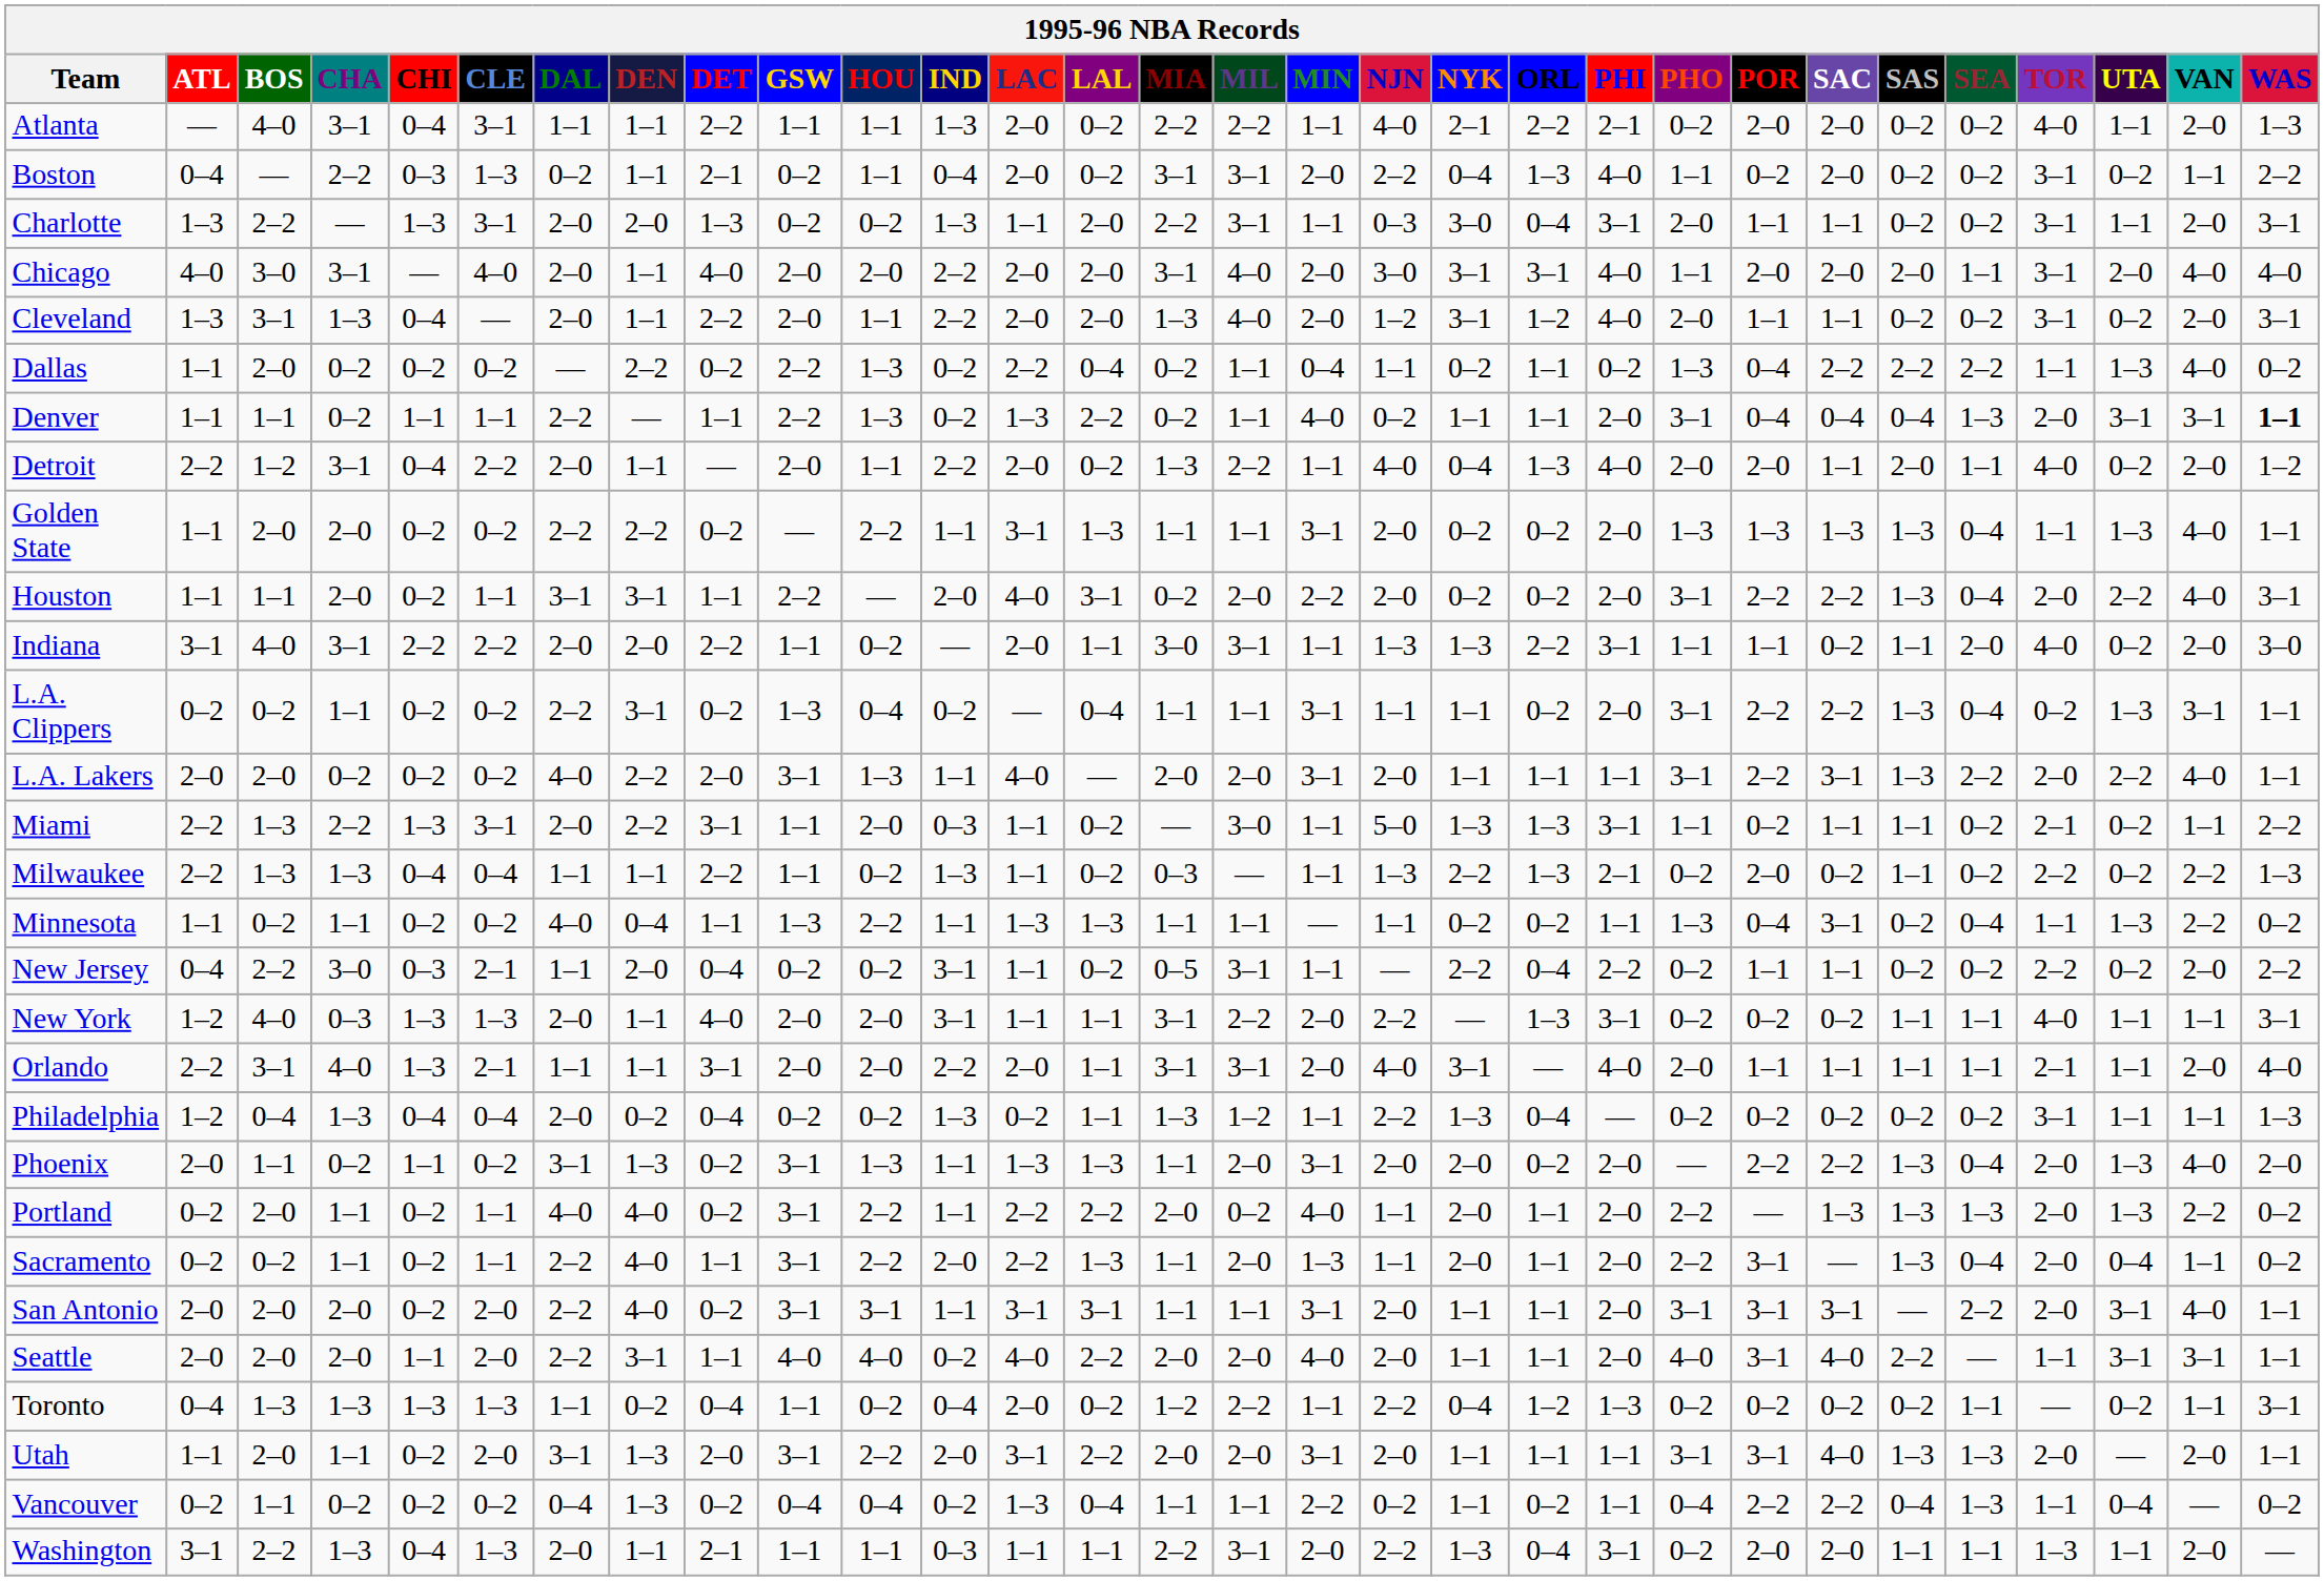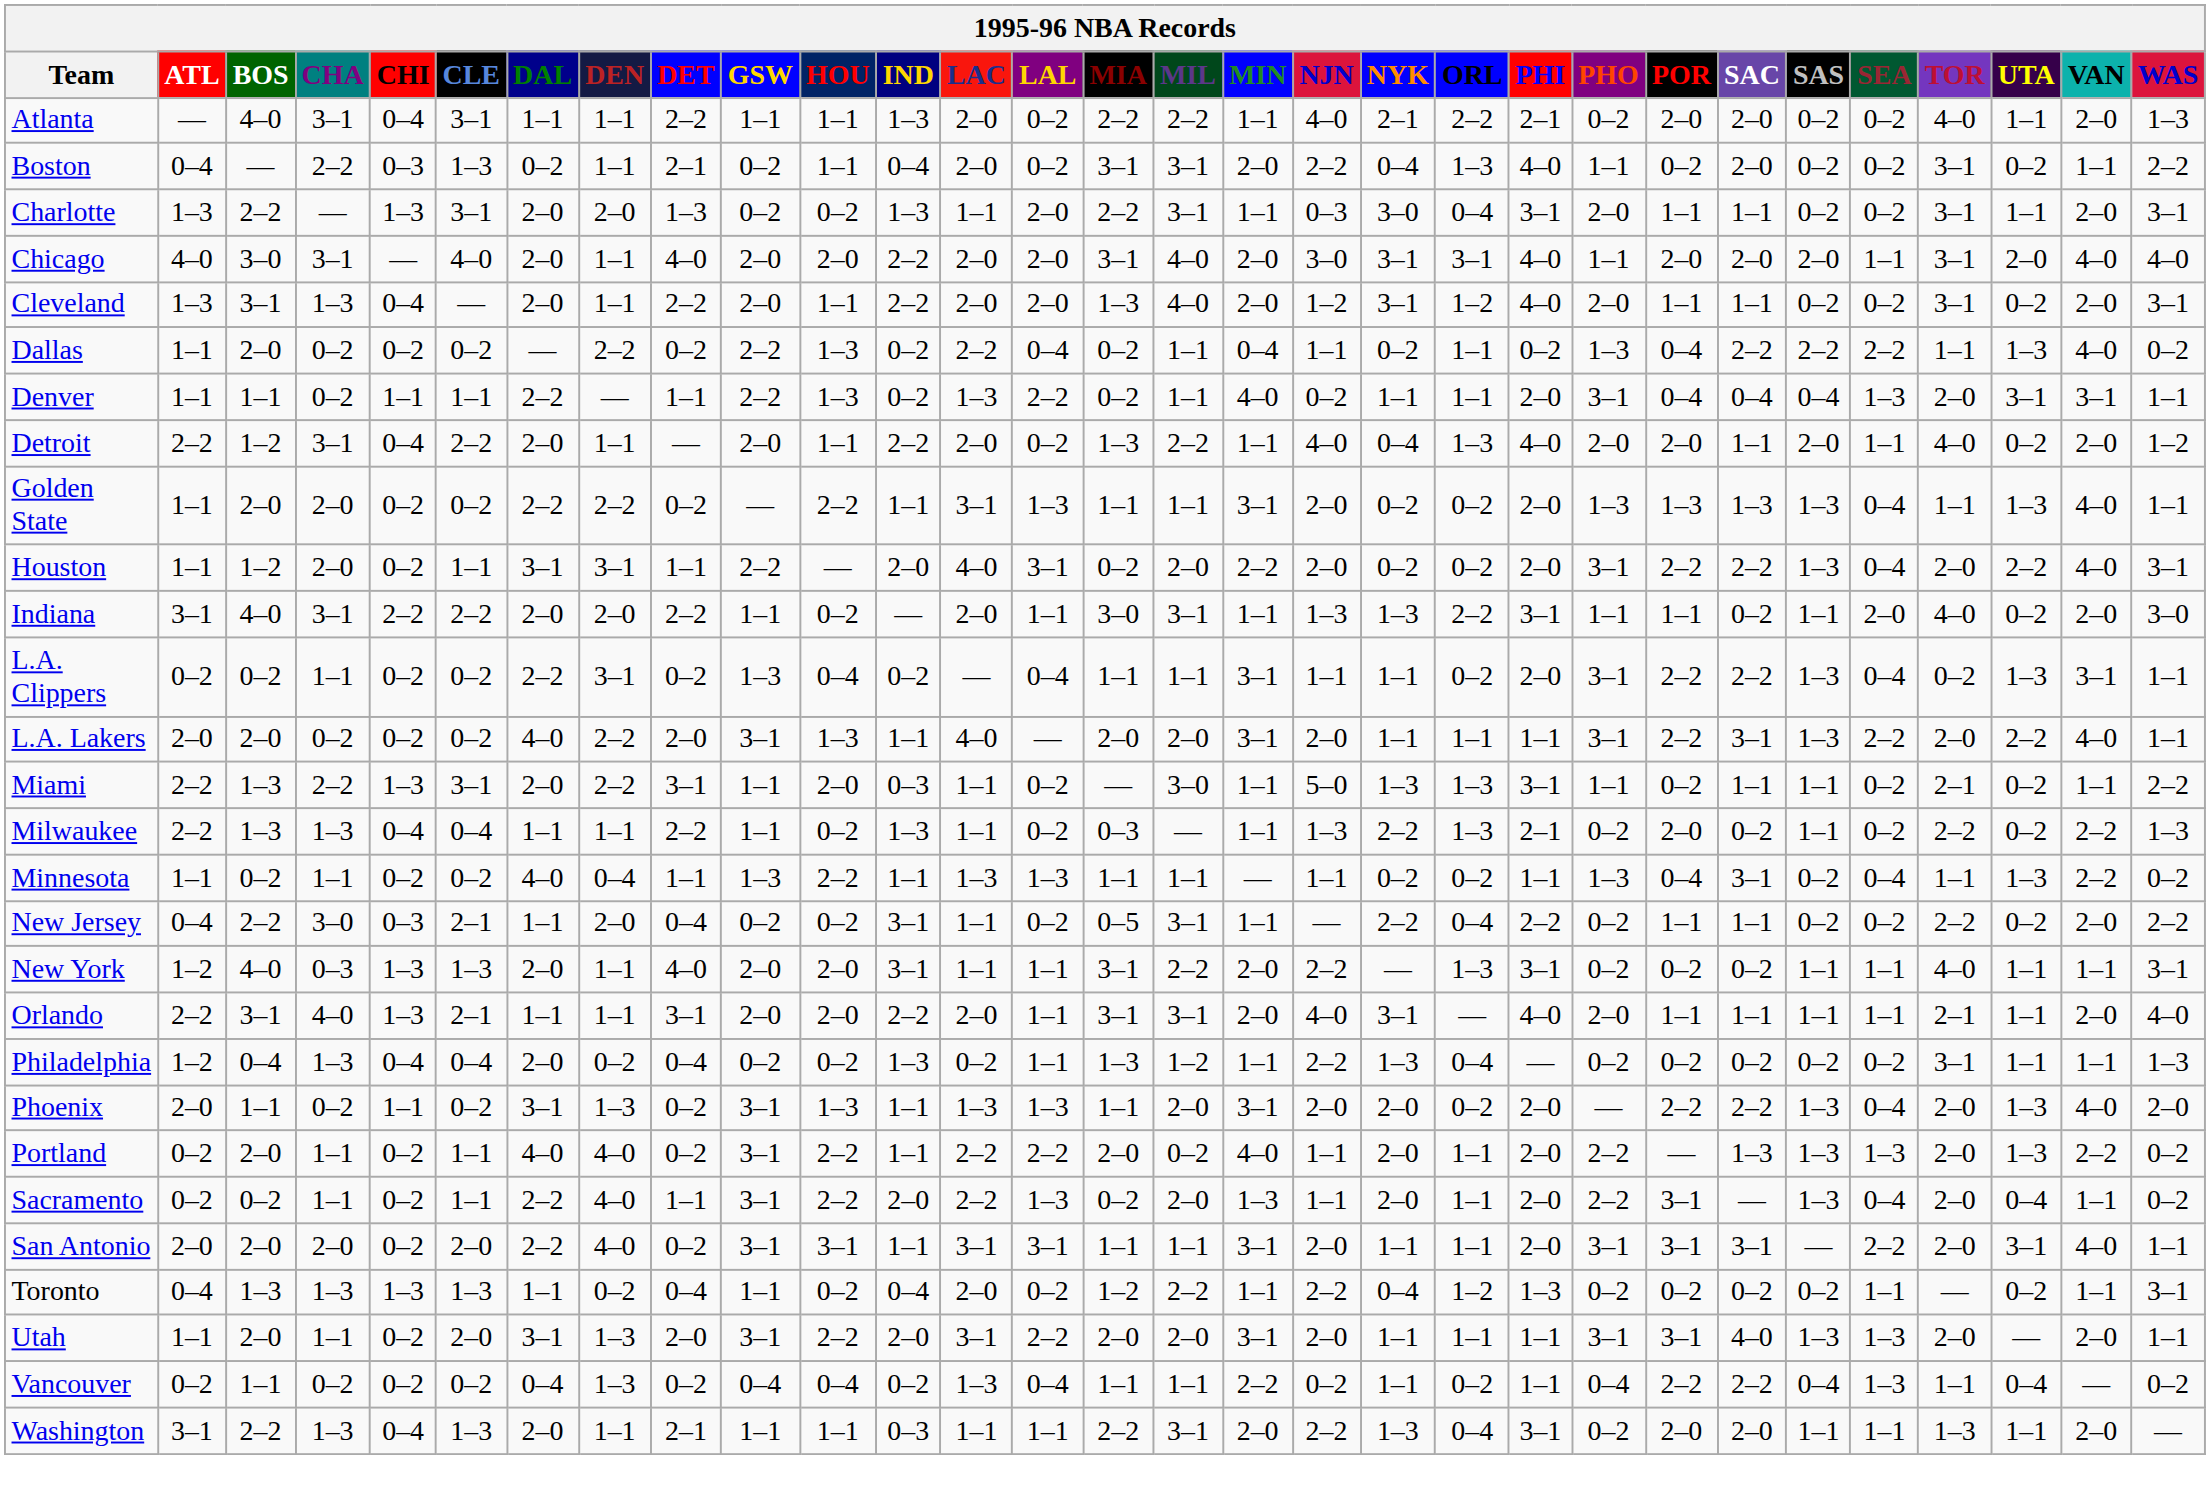Denver | WAS: bold -> normal
Houston | BOS: 1–1 -> 1–2
Sacramento | MIA: 1–1 -> 0–2
- row: Seattle | 2–0 | 2–0 | 2–0 | 1–1 | 2–0 | 2–2 | 3–1 | 1–1 | 4–0 | 4–0 | 0–2 | 4–0 | 2–2 | 2–0 | 2–0 | 4–0 | 2–0 | 1–1 | 1–1 | 2–0 | 4–0 | 3–1 | 4–0 | 2–2 | — | 1–1 | 3–1 | 3–1 | 1–1
